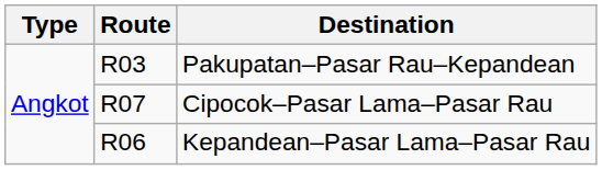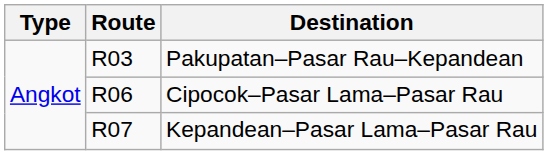Cipocok–Pasar Lama–Pasar Rau | Route: R07 -> R06
Kepandean–Pasar Lama–Pasar Rau | Route: R06 -> R07
